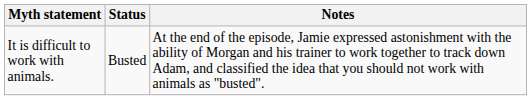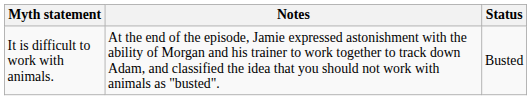columns swapped: Status <-> Notes
